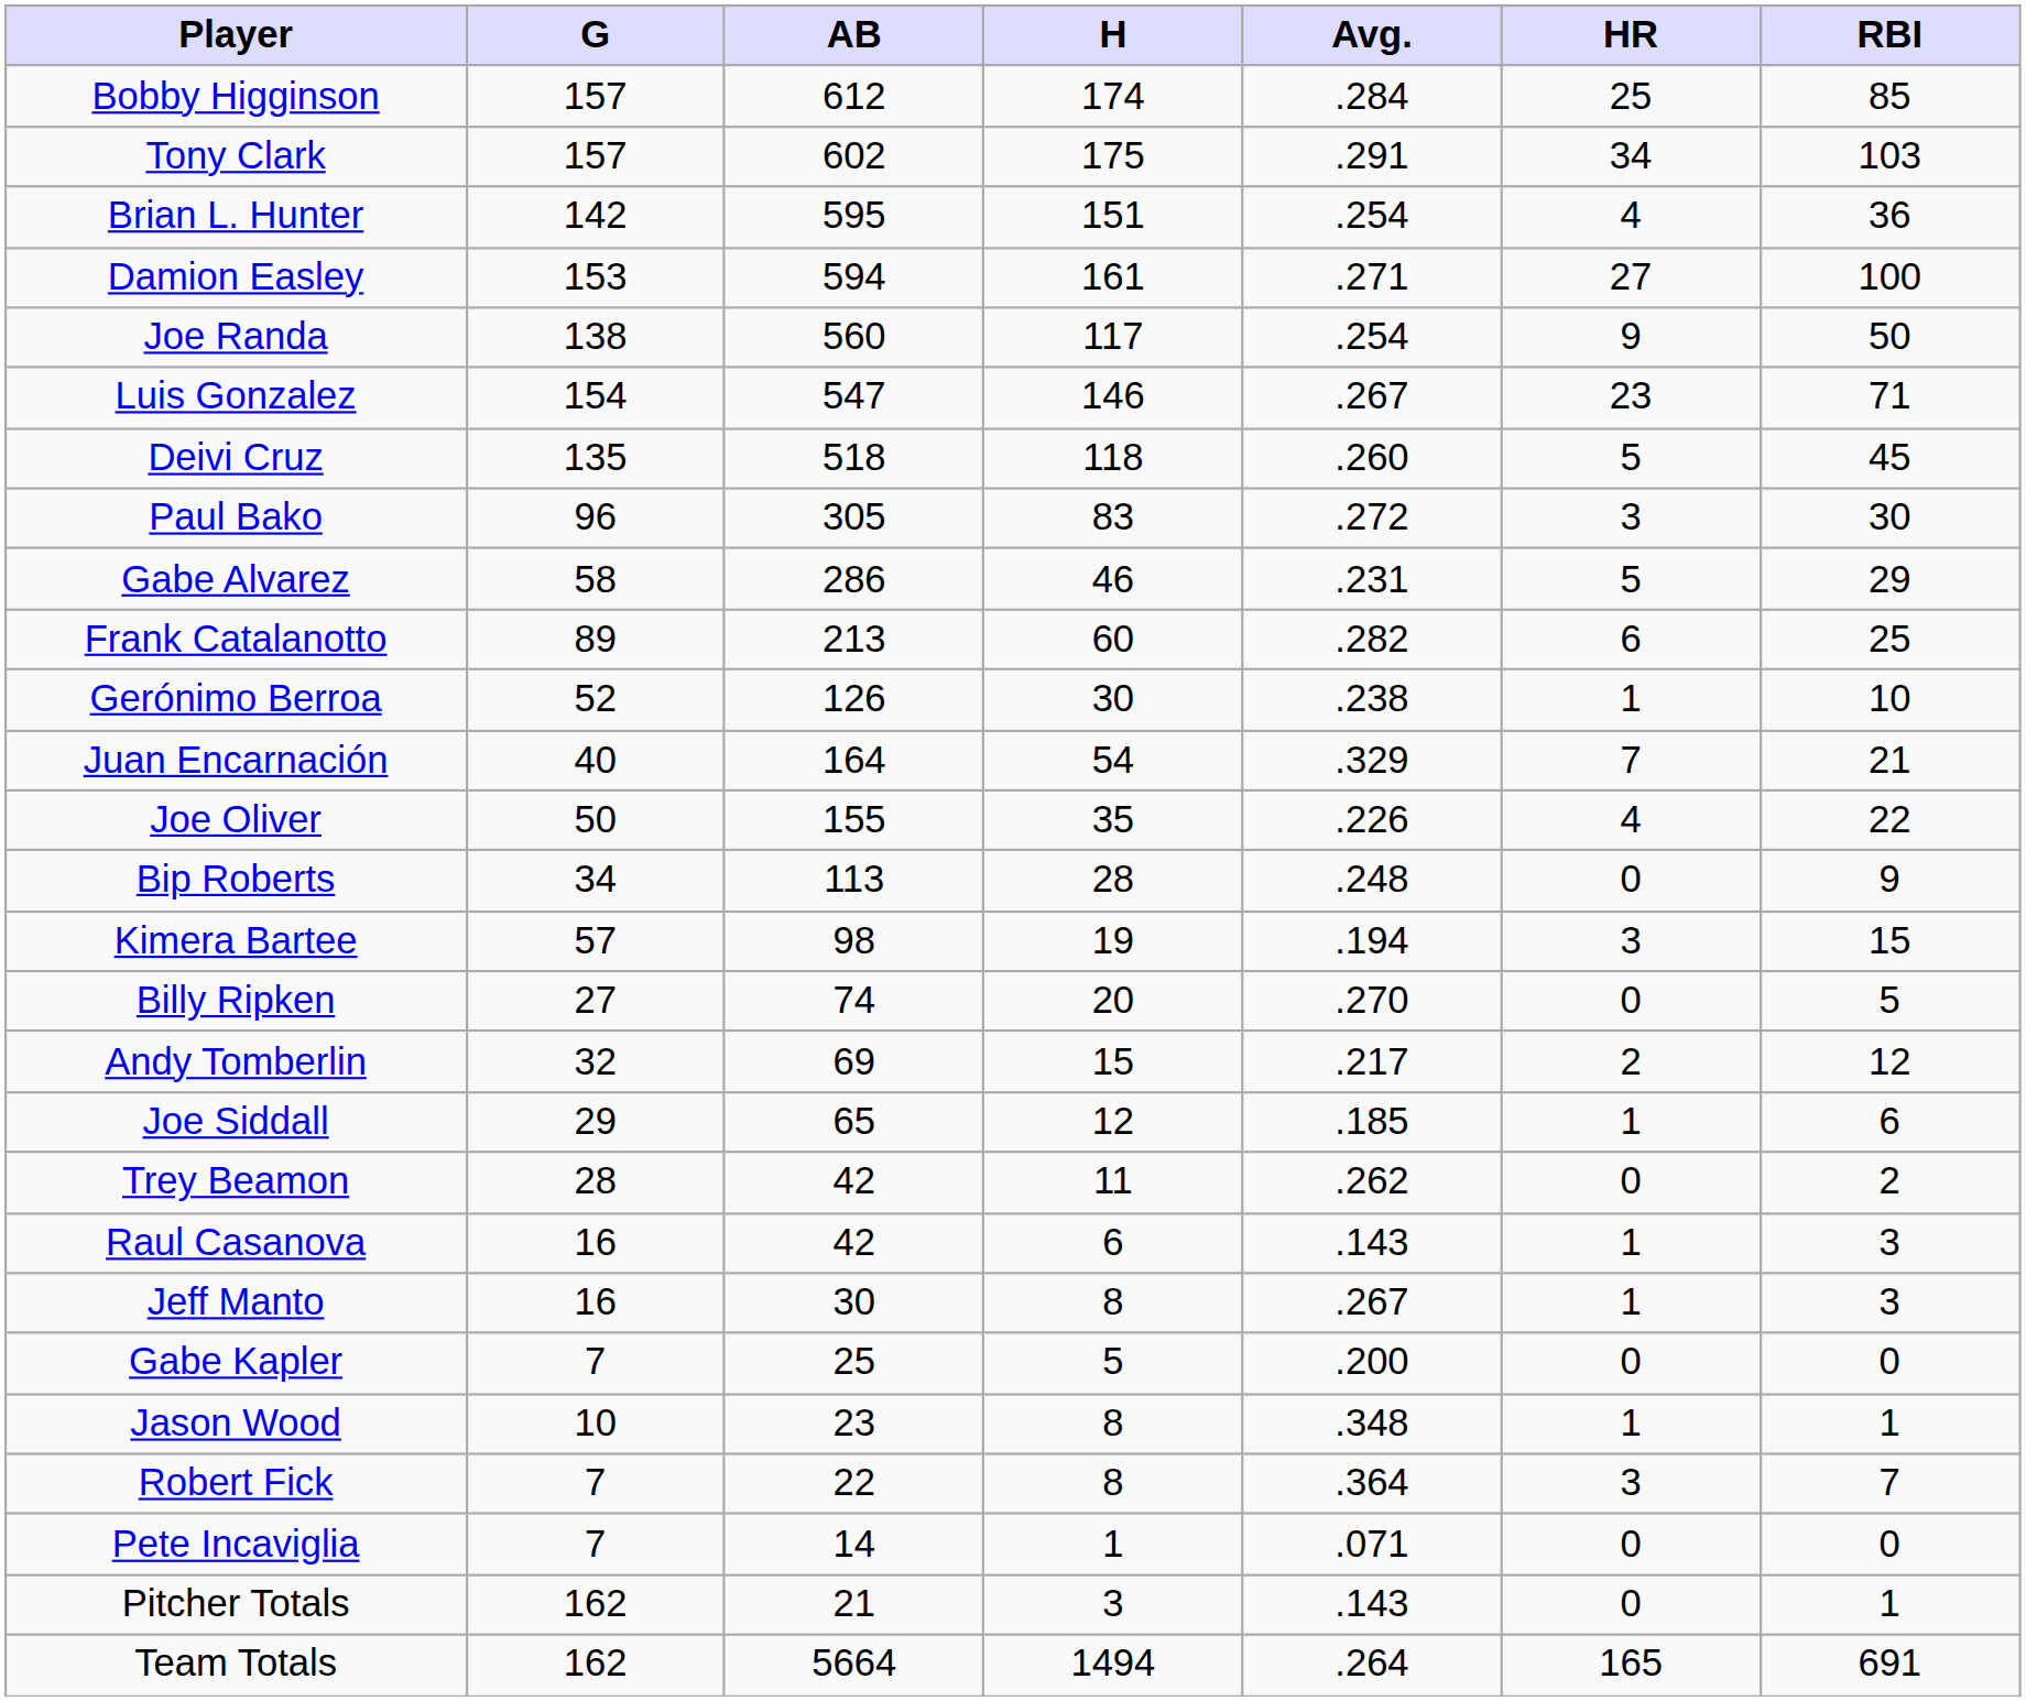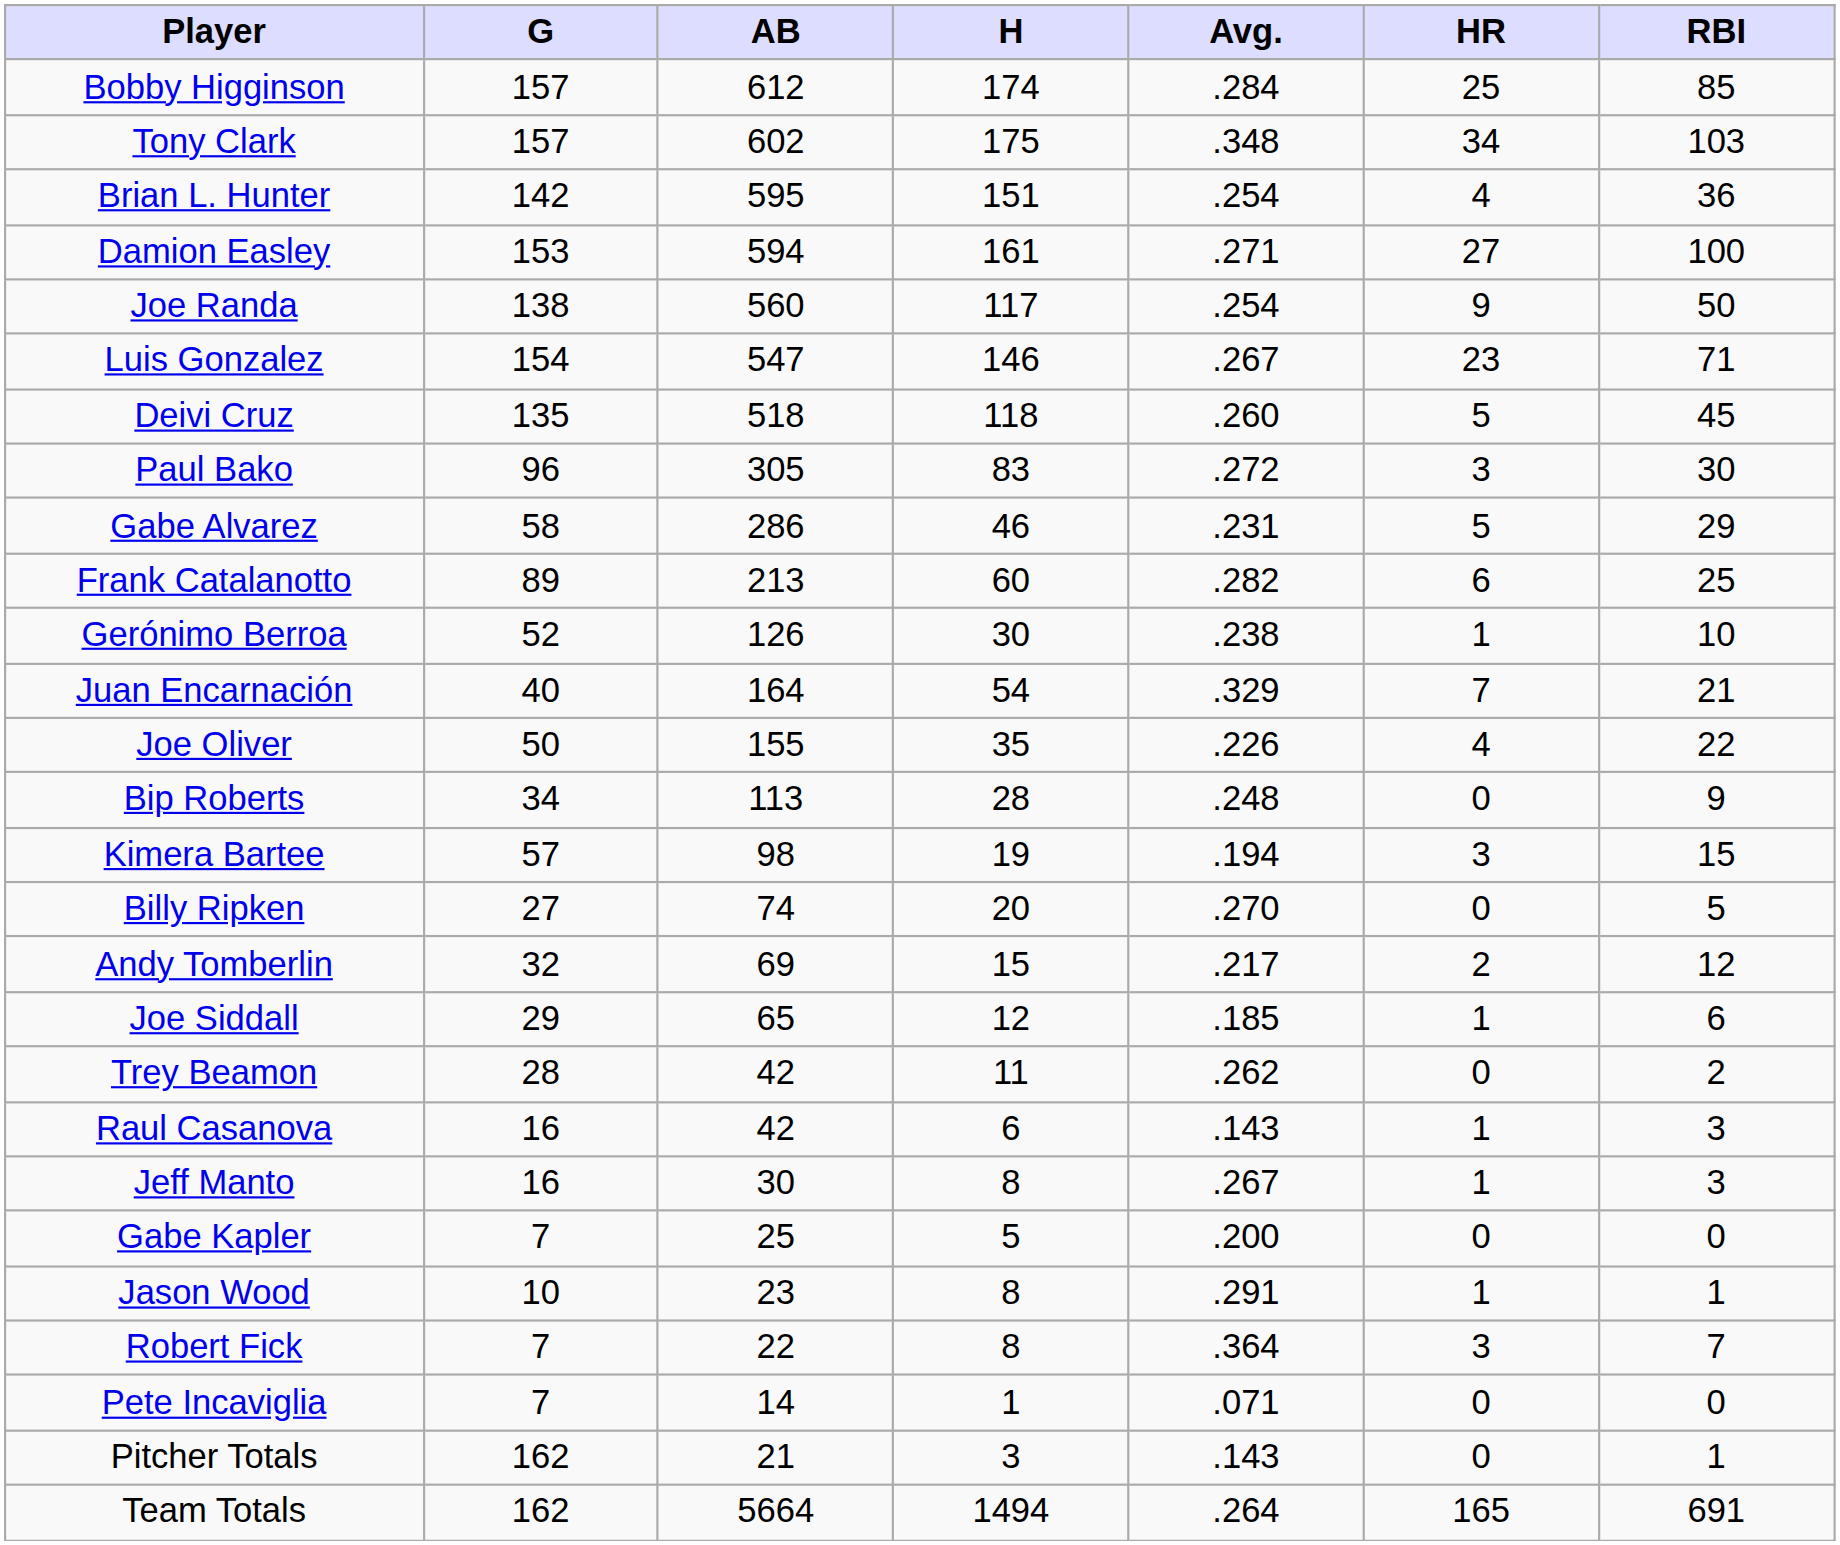Tony Clark | Avg.: .291 -> .348
Jason Wood | Avg.: .348 -> .291
